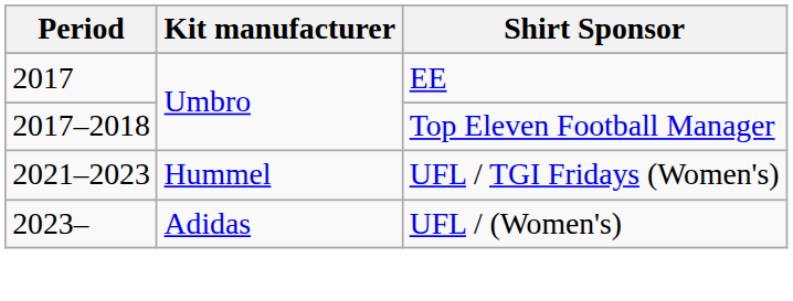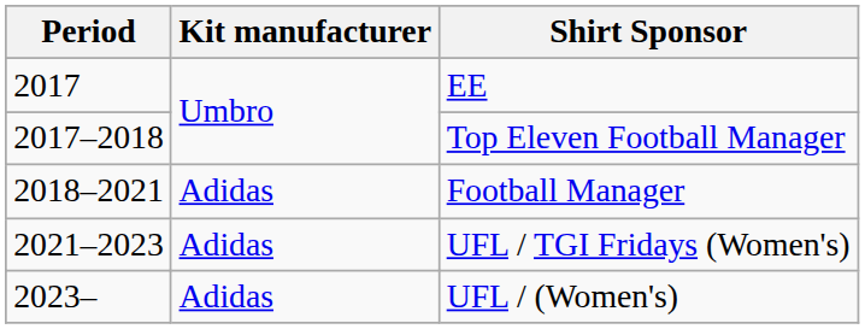+ row: 2018–2021 | Adidas | Football Manager
2021–2023 | Kit manufacturer: Hummel -> Adidas
